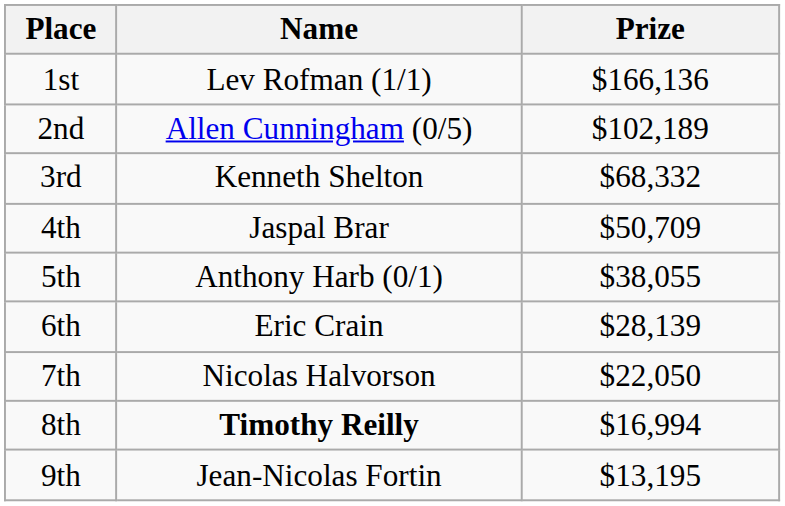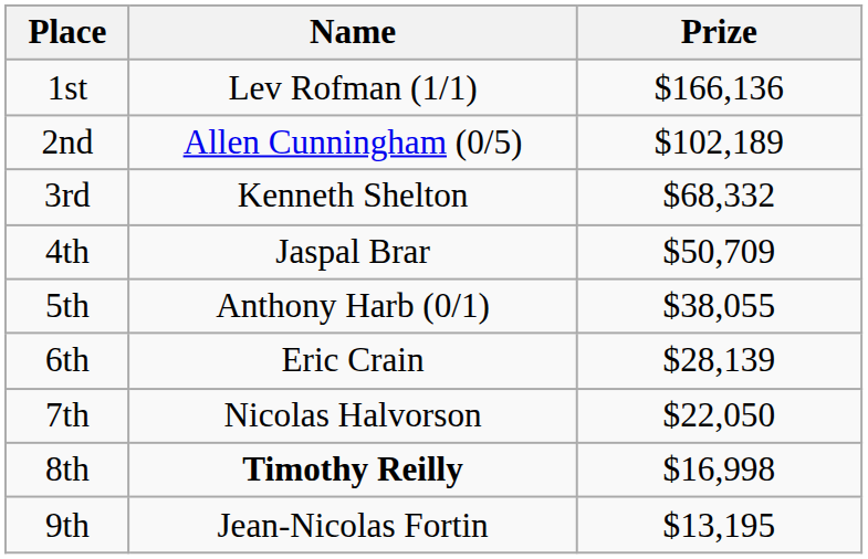8th | Prize: $16,994 -> $16,998
